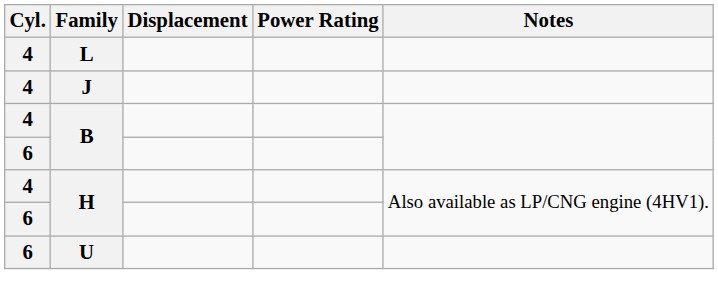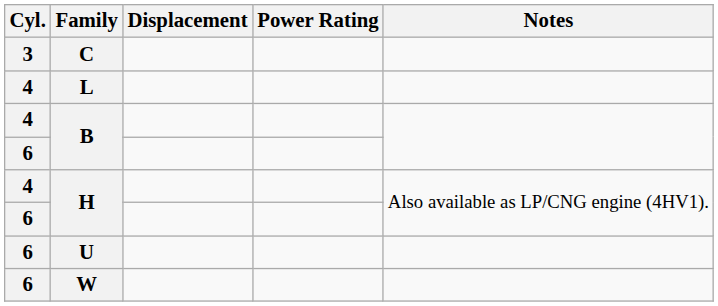+ row: 3 | C
- row: 4 | J
+ row: 6 | W
